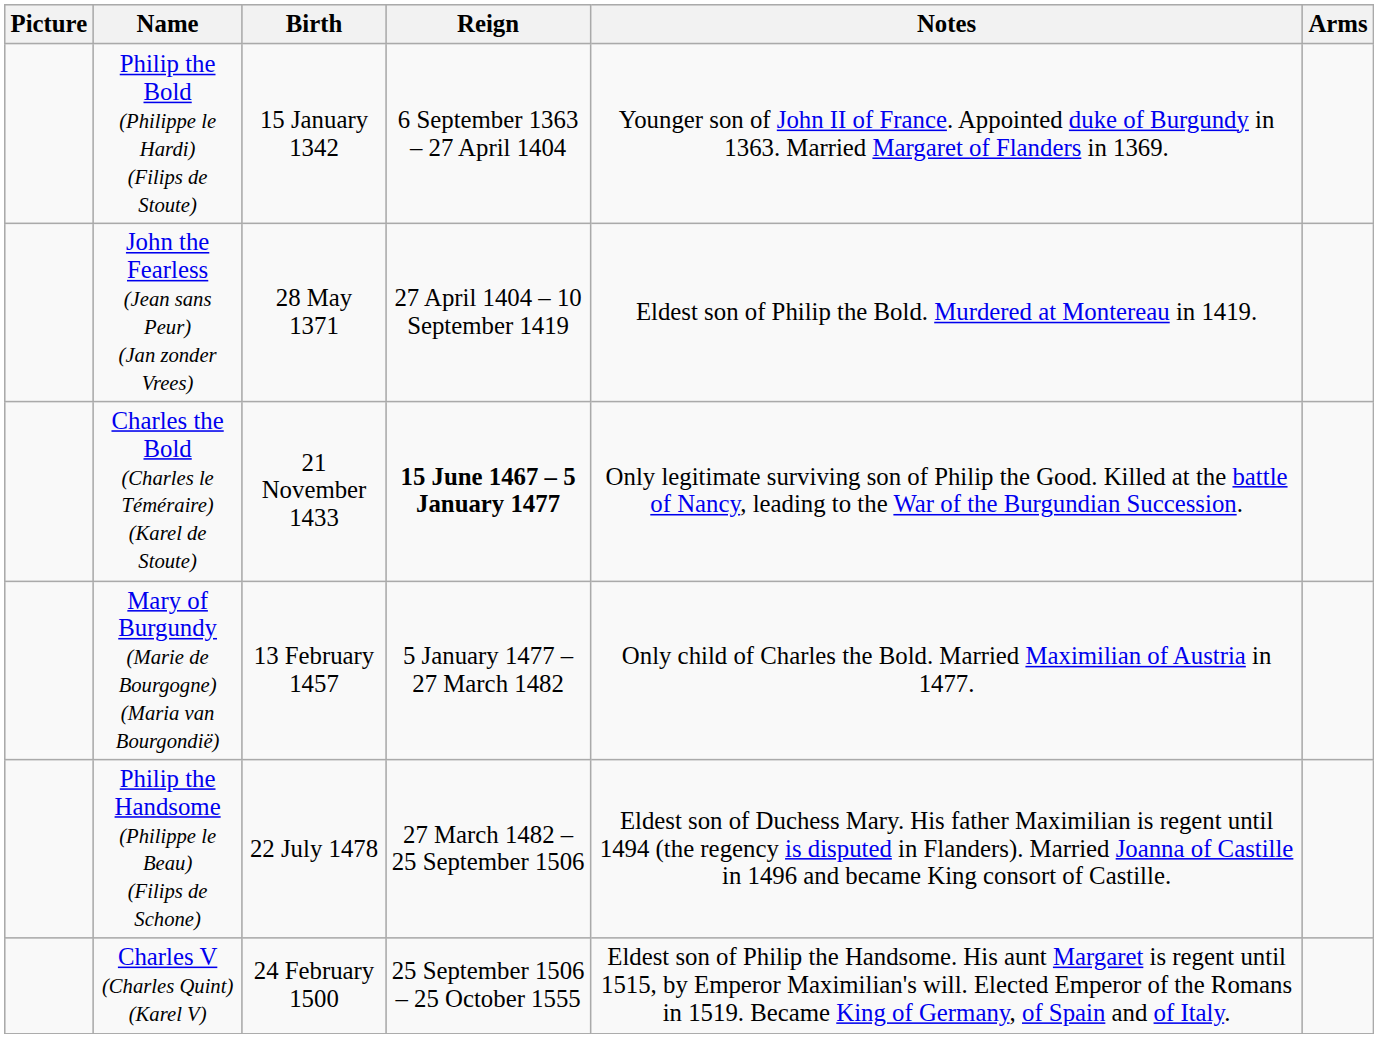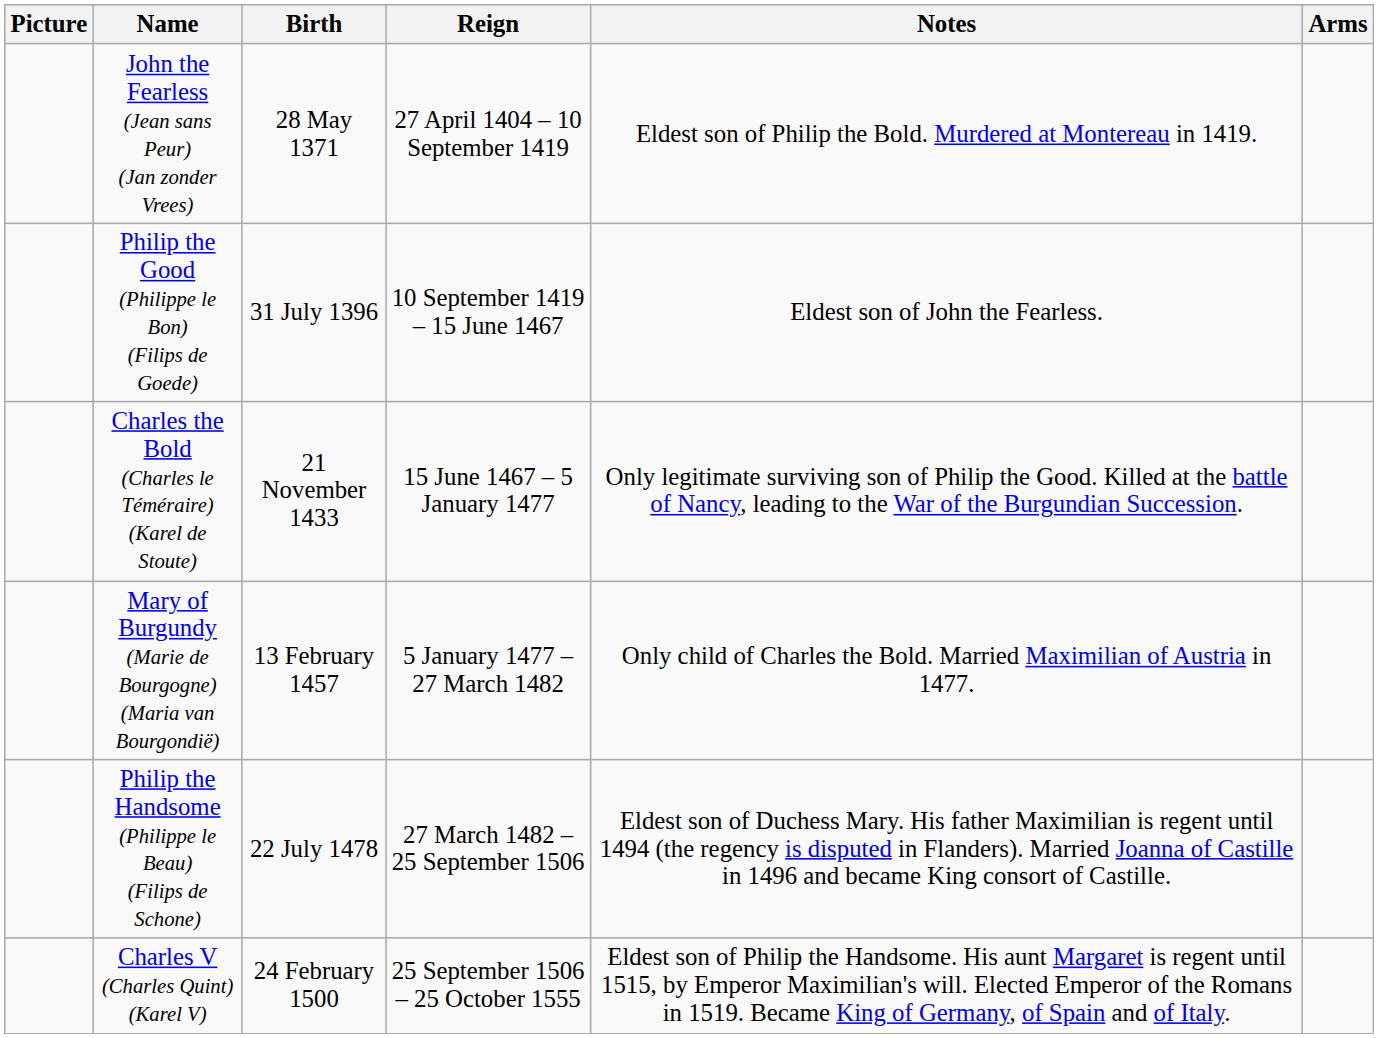- row: Philip the Bold (Philippe le Hardi) (Filips de Stoute) | 15 January 1342 | 6 September 1363 – 27 April 1404 | Younger son of John II of France. Appointed duke of Burgundy in 1363. Married Margaret of Flanders in 1369.
+ row: Philip the Good (Philippe le Bon) (Filips de Goede) | 31 July 1396 | 10 September 1419 – 15 June 1467 | Eldest son of John the Fearless.
Charles the Bold (Charles le Téméraire) (Karel de Stoute) | Reign: bold -> normal
